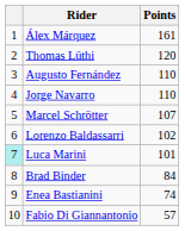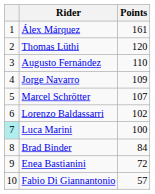Jorge Navarro | Points: 110 -> 109
Luca Marini | Points: 101 -> 100
Enea Bastianini | Points: 74 -> 72
